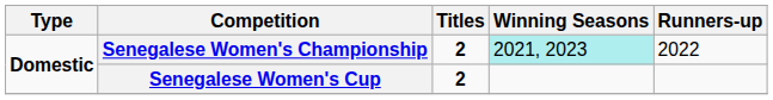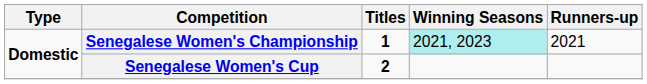Senegalese Women's Championship | Titles: 2 -> 1
Senegalese Women's Championship | Runners-up: 2022 -> 2021
